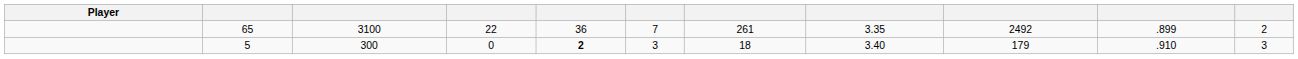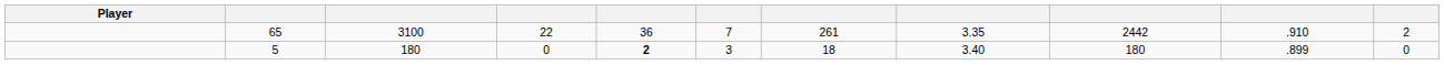65 | column 9: 2492 -> 2442
65 | column 10: .899 -> .910
5 | column 3: 300 -> 180
5 | column 9: 179 -> 180
5 | column 10: .910 -> .899
5 | column 11: 3 -> 0
